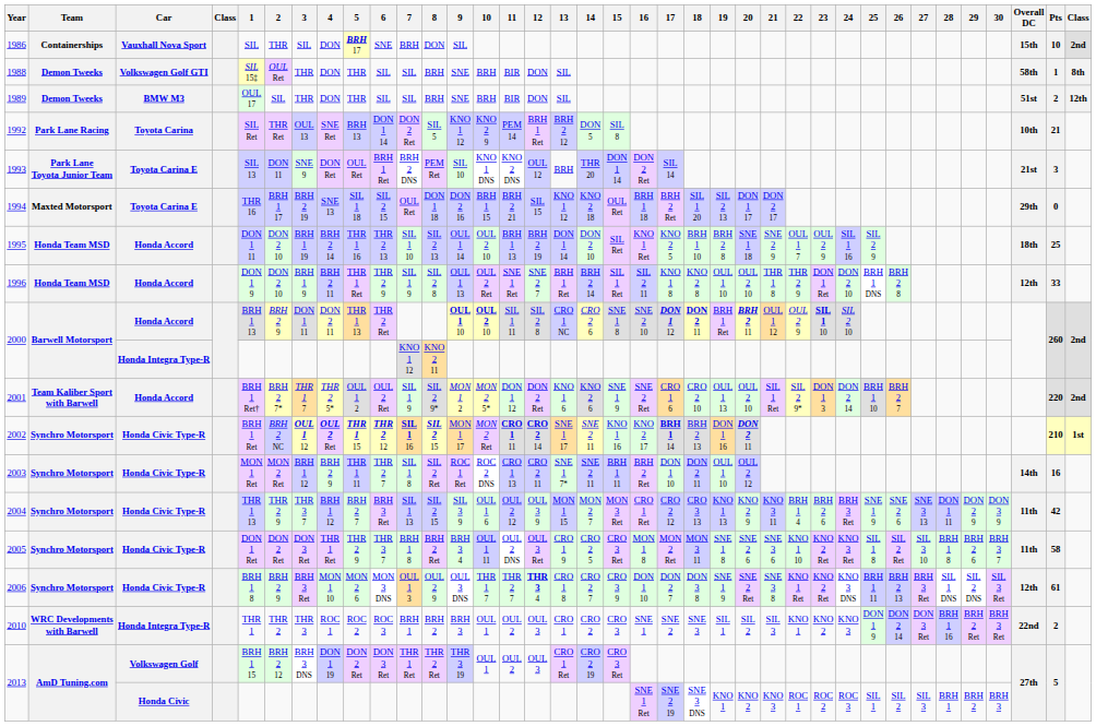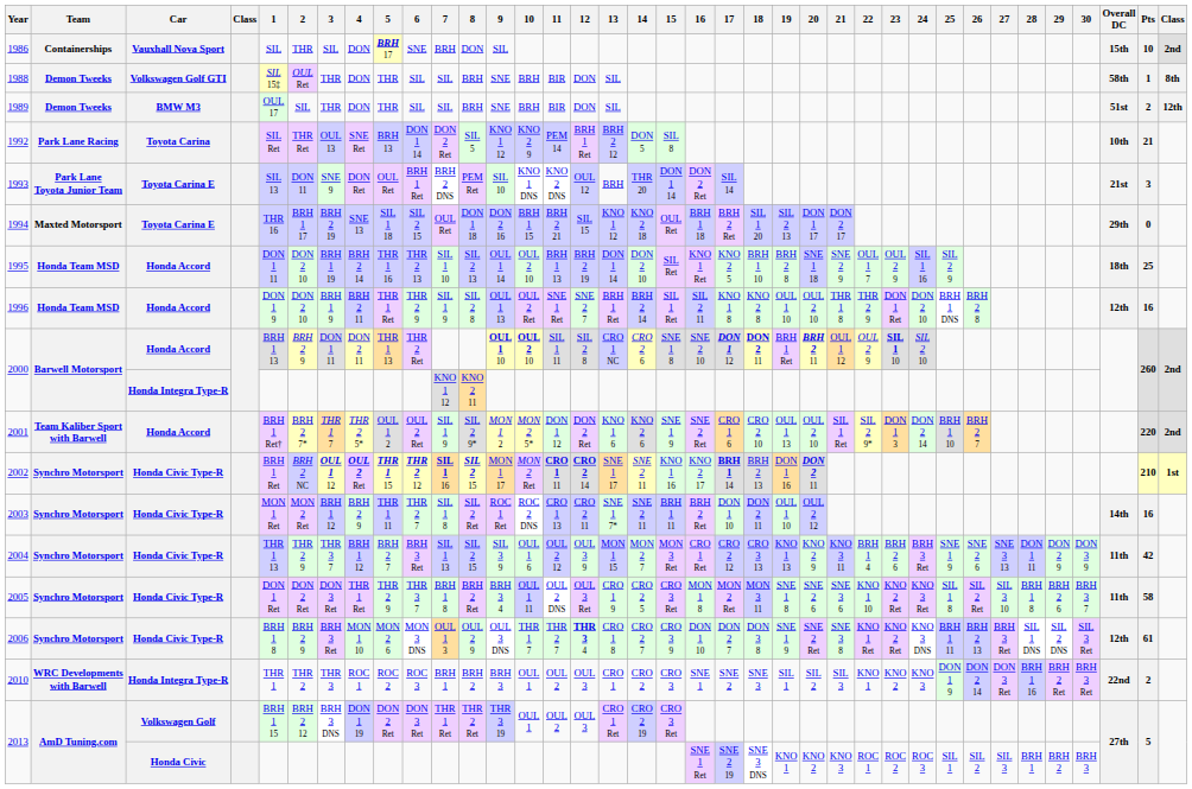1996 | Pts: 33 -> 16
